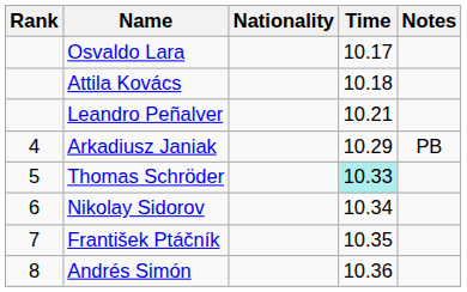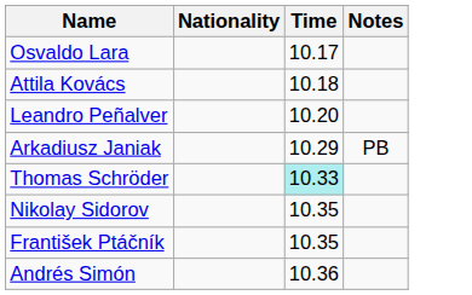- column: Rank | 4 | 5 | 6 | 7 | 8
Leandro Peñalver | Time: 10.21 -> 10.20
Nikolay Sidorov | Time: 10.34 -> 10.35
